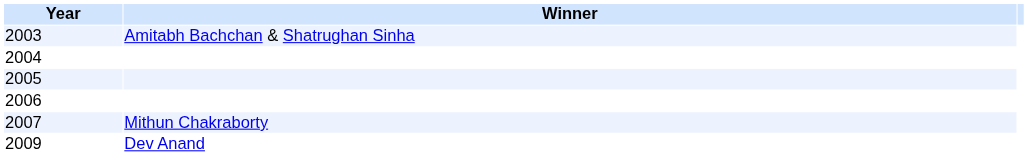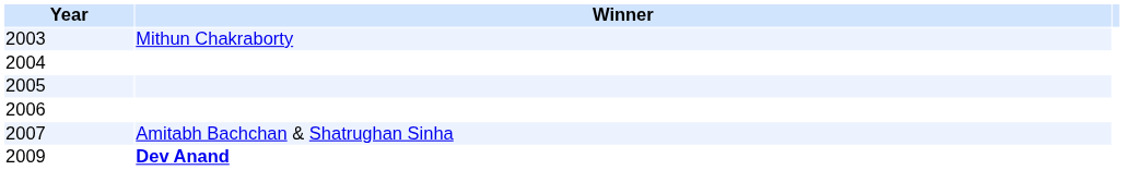2003 | Winner: Amitabh Bachchan & Shatrughan Sinha -> Mithun Chakraborty
2007 | Winner: Mithun Chakraborty -> Amitabh Bachchan & Shatrughan Sinha
2009 | Winner: normal -> bold
